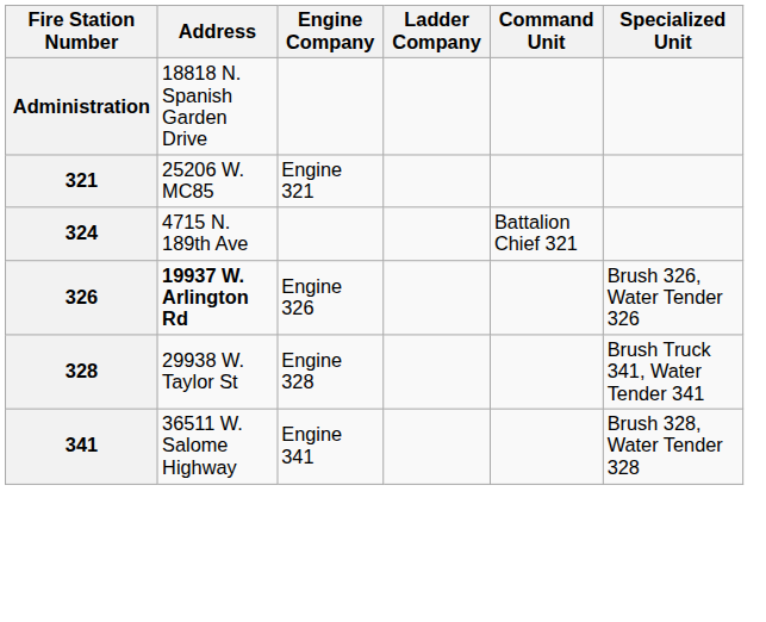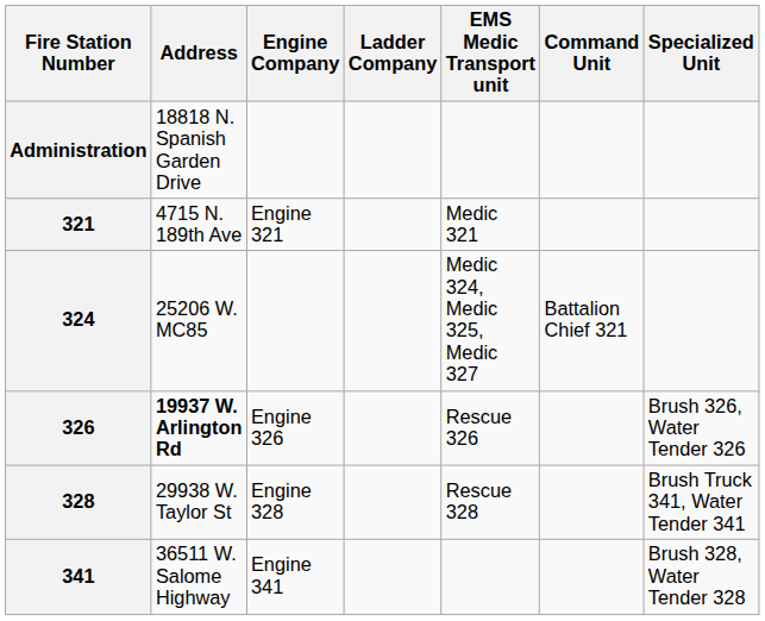+ column: EMS Medic Transport unit | Medic 321 | Medic 324, Medic 325, Medic 327 | Rescue 326 | Rescue 328
321 | Address: 25206 W. MC85 -> 4715 N. 189th Ave
324 | Address: 4715 N. 189th Ave -> 25206 W. MC85
